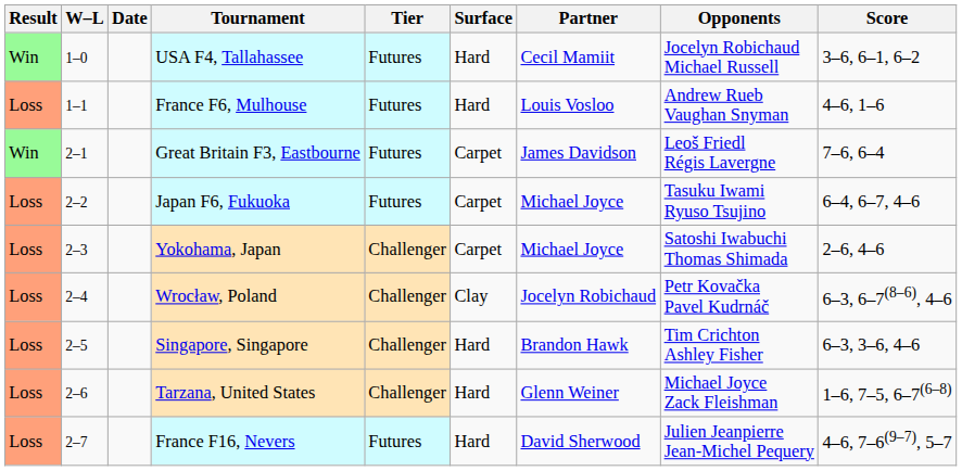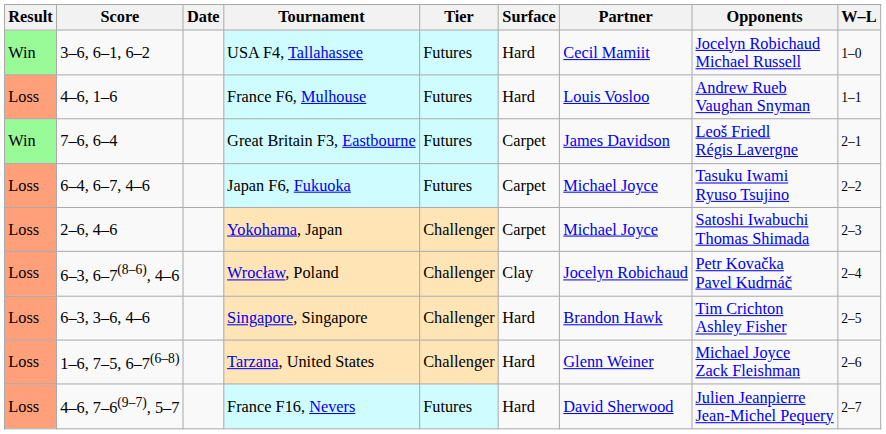columns swapped: W–L <-> Score
